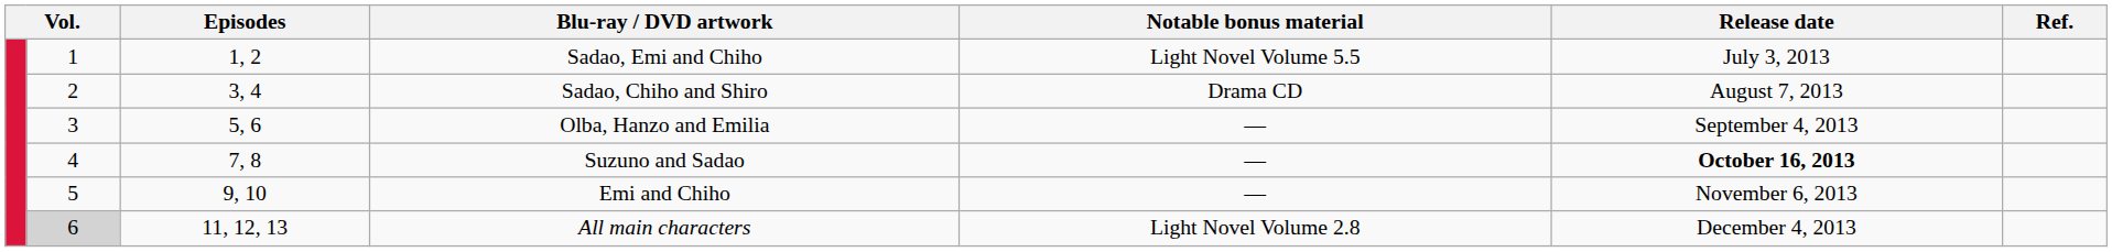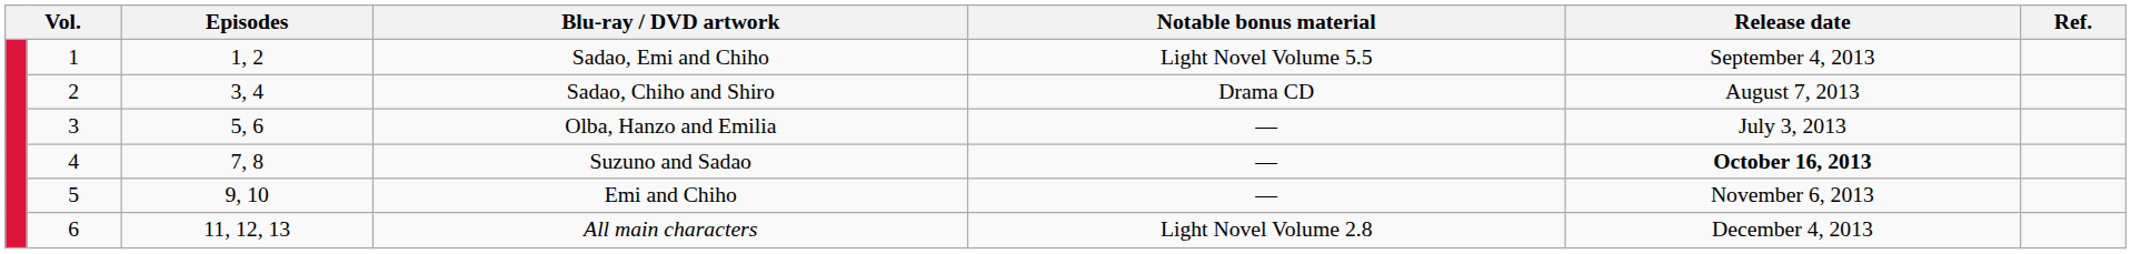Sadao, Emi and Chiho | Release date: July 3, 2013 -> September 4, 2013
Olba, Hanzo and Emilia | Release date: September 4, 2013 -> July 3, 2013
All main characters | column 2: lightgrey background -> no background
